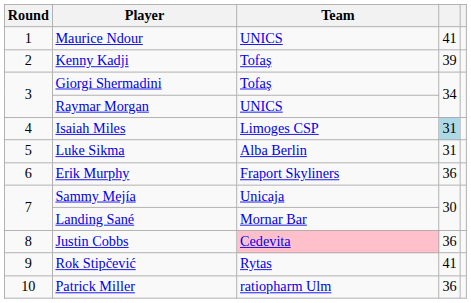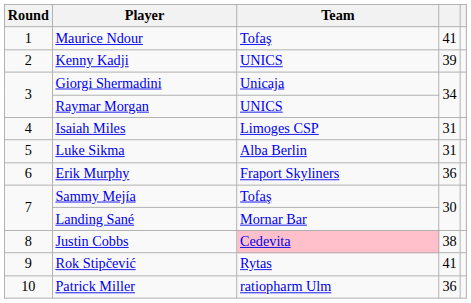Maurice Ndour | Team: UNICS -> Tofaş
Kenny Kadji | Team: Tofaş -> UNICS
Giorgi Shermadini | Team: Tofaş -> Unicaja
Isaiah Miles | column 4: lightblue background -> no background
Sammy Mejía | Team: Unicaja -> Tofaş
Justin Cobbs | column 4: 36 -> 38
